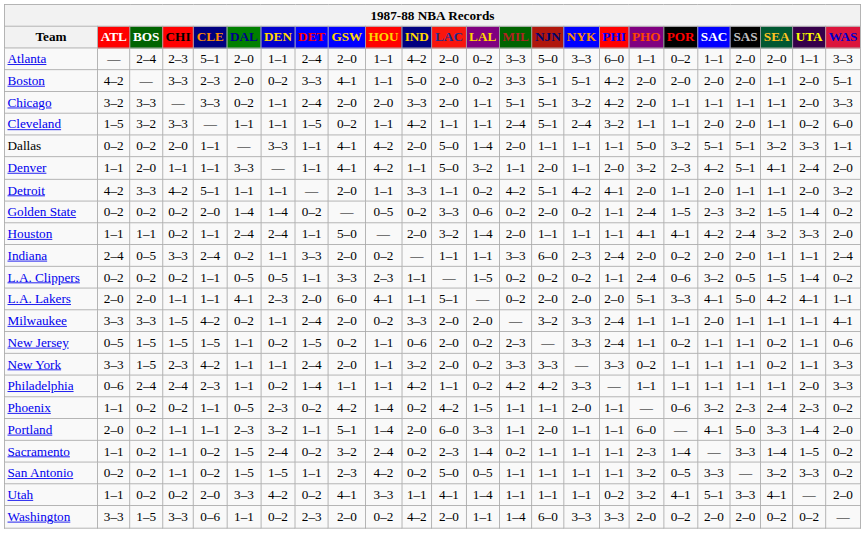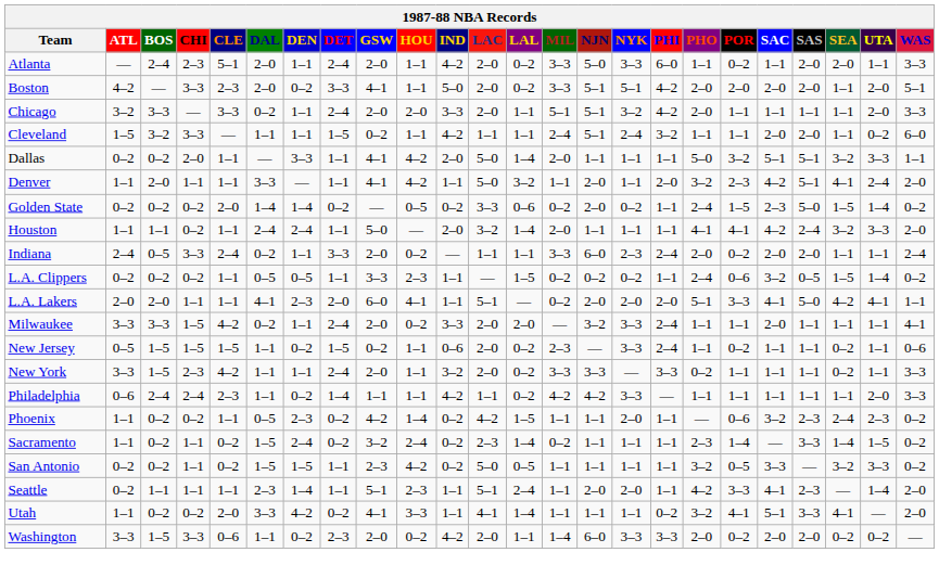- row: Detroit | 4–2 | 3–3 | 4–2 | 5–1 | 1–1 | 1–1 | — | 2–0 | 1–1 | 3–3 | 1–1 | 0–2 | 4–2 | 5–1 | 4–2 | 4–1 | 2–0 | 1–1 | 2–0 | 1–1 | 1–1 | 2–0 | 3–2
Golden State | SAS: 3–2 -> 5–0
- row: Portland | 2–0 | 0–2 | 1–1 | 1–1 | 2–3 | 3–2 | 1–1 | 5–1 | 1–4 | 2–0 | 6–0 | 3–3 | 1–1 | 2–0 | 1–1 | 1–1 | 6–0 | — | 4–1 | 5–0 | 3–3 | 1–4 | 2–0
+ row: Seattle | 0–2 | 1–1 | 1–1 | 1–1 | 2–3 | 1–4 | 1–1 | 5–1 | 2–3 | 1–1 | 5–1 | 2–4 | 1–1 | 2–0 | 2–0 | 1–1 | 4–2 | 3–3 | 4–1 | 2–3 | — | 1–4 | 2–0
